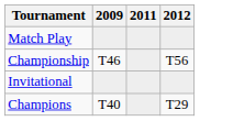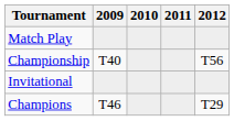+ column: 2010
Championship | 2009: T46 -> T40
Champions | 2009: T40 -> T46
